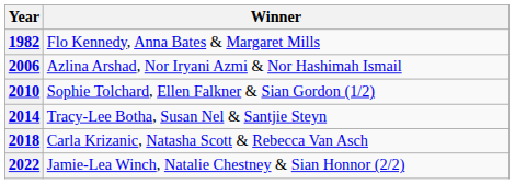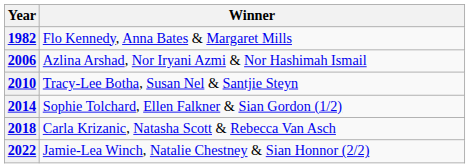2010 | Winner: Sophie Tolchard, Ellen Falkner & Sian Gordon (1/2) -> Tracy-Lee Botha, Susan Nel & Santjie Steyn
2014 | Winner: Tracy-Lee Botha, Susan Nel & Santjie Steyn -> Sophie Tolchard, Ellen Falkner & Sian Gordon (1/2)
